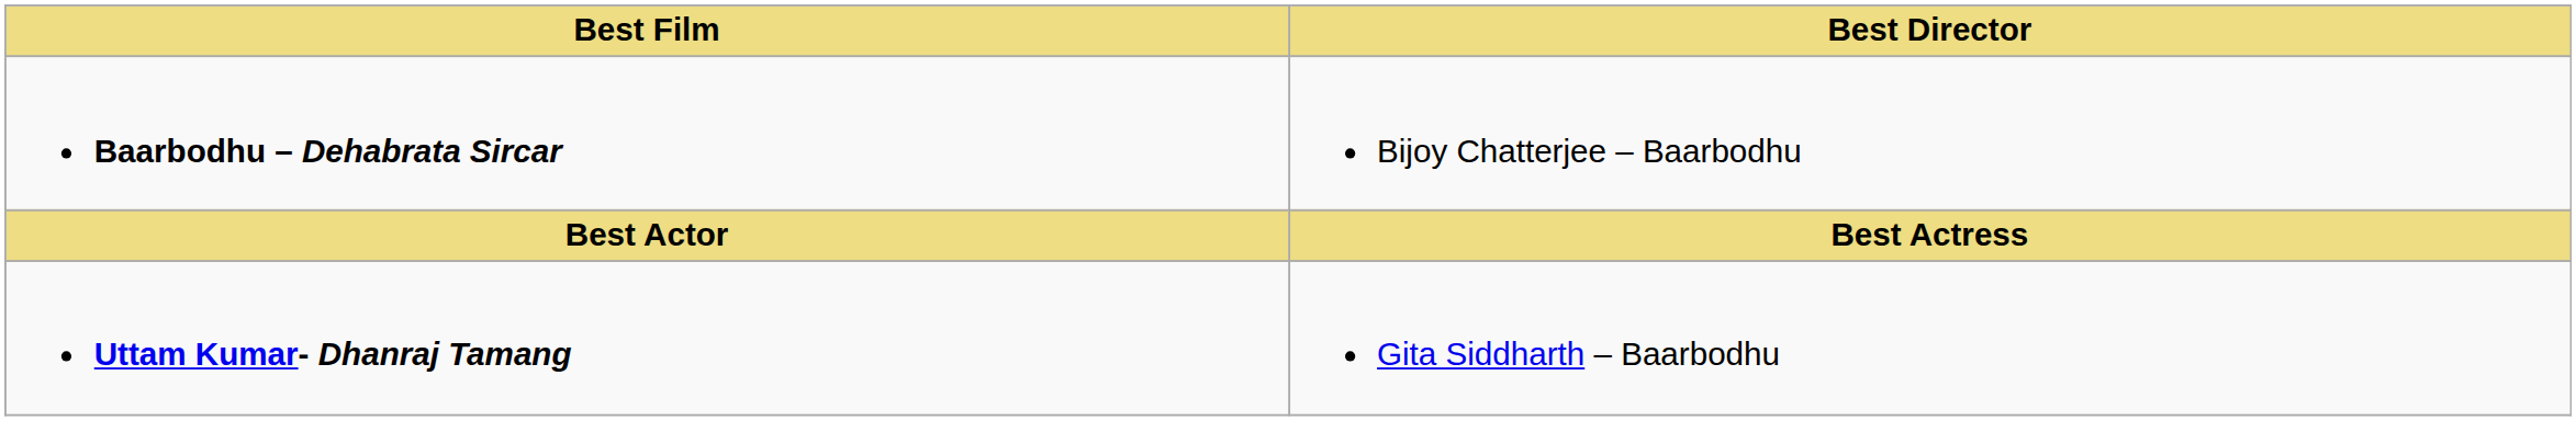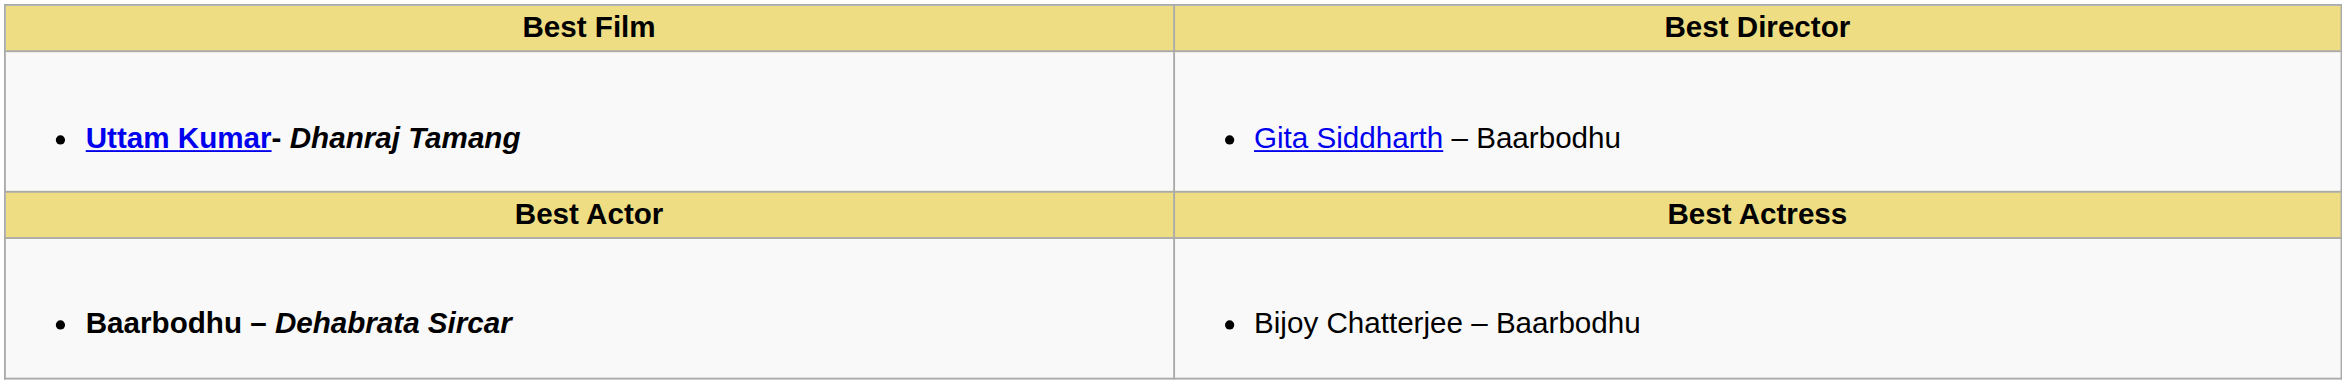rows swapped: Baarbodhu – Dehabrata Sircar <-> Uttam Kumar- Dhanraj Tamang
